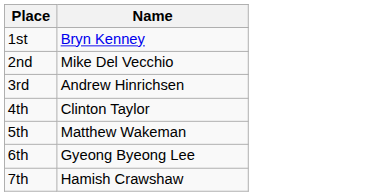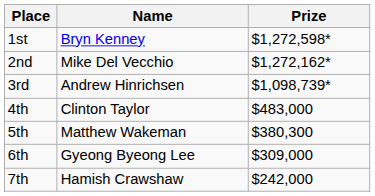+ column: Prize | $1,272,598* | $1,272,162* | $1,098,739* | $483,000 | $380,300 | $309,000 | $242,000
